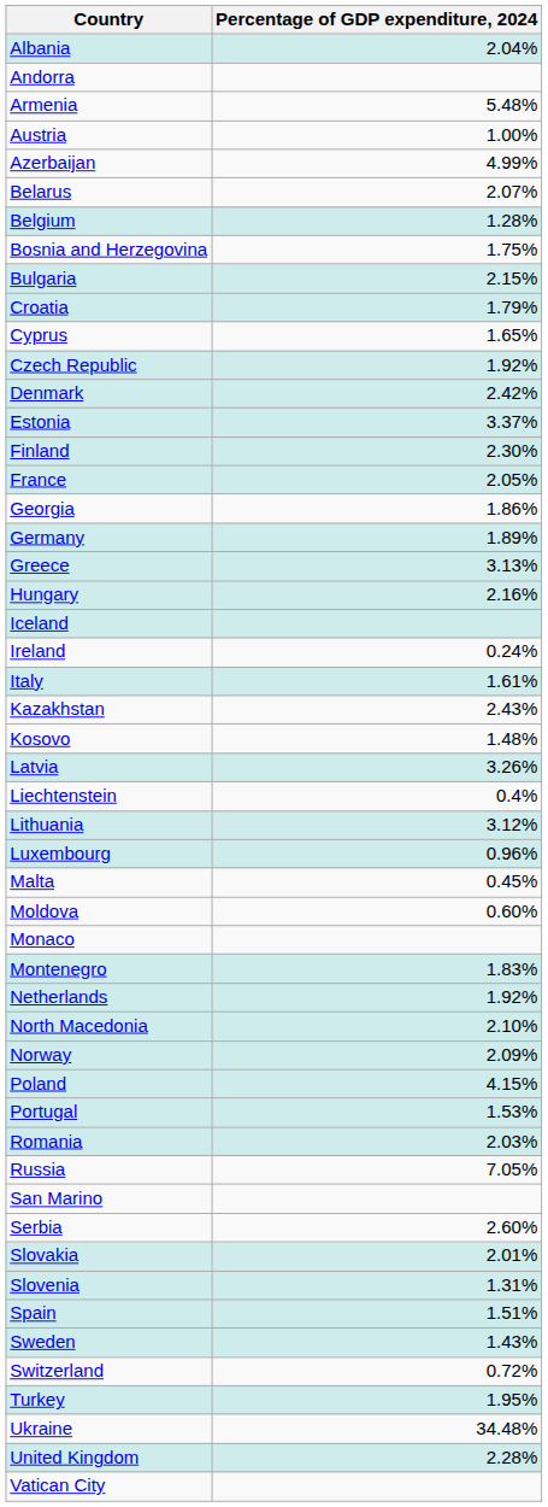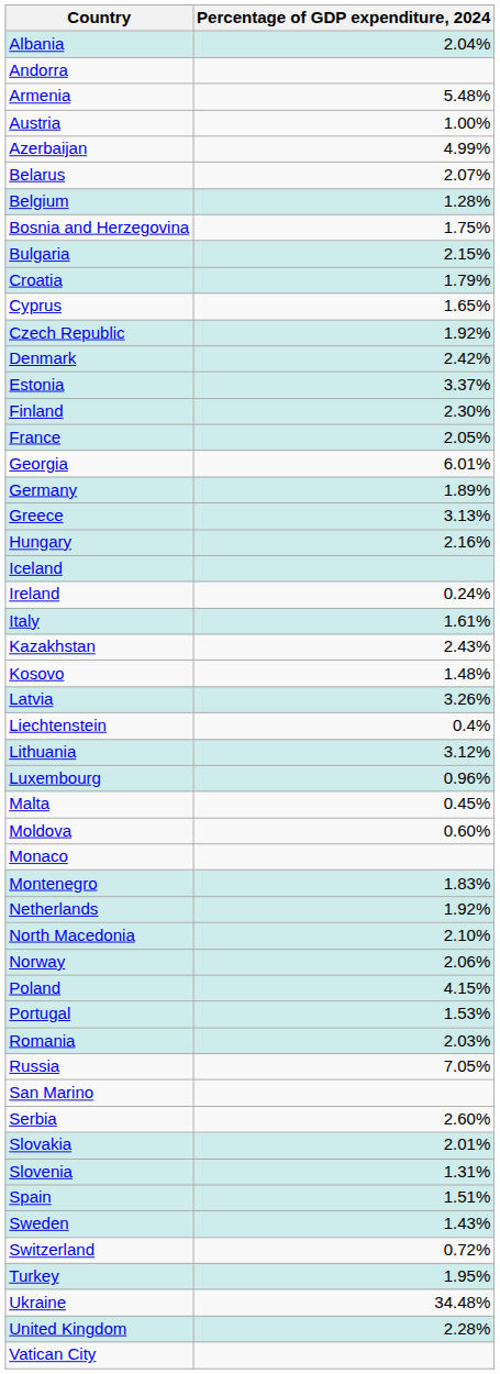Georgia | Percentage of GDP expenditure, 2024: 1.86% -> 6.01%
Norway | Percentage of GDP expenditure, 2024: 2.09% -> 2.06%
